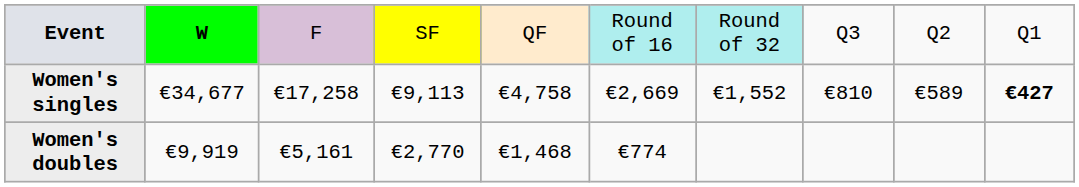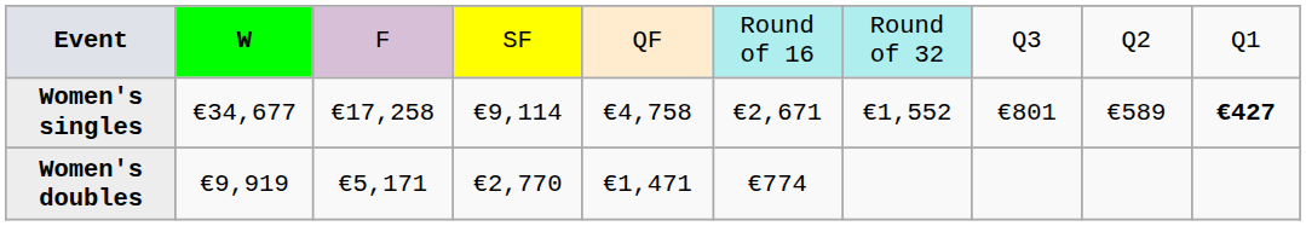Women's singles | column 4: €9,113 -> €9,114
Women's singles | column 6: €2,669 -> €2,671
Women's singles | column 8: €810 -> €801
Women's doubles | column 3: €5,161 -> €5,171
Women's doubles | column 5: €1,468 -> €1,471
